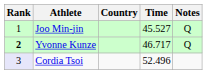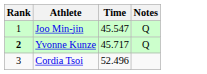- column: Country
Joo Min-jin | Time: 45.527 -> 45.547
Yvonne Kunze | Time: 46.717 -> 45.717
Cordia Tsoi | Rank: lavender background -> no background
